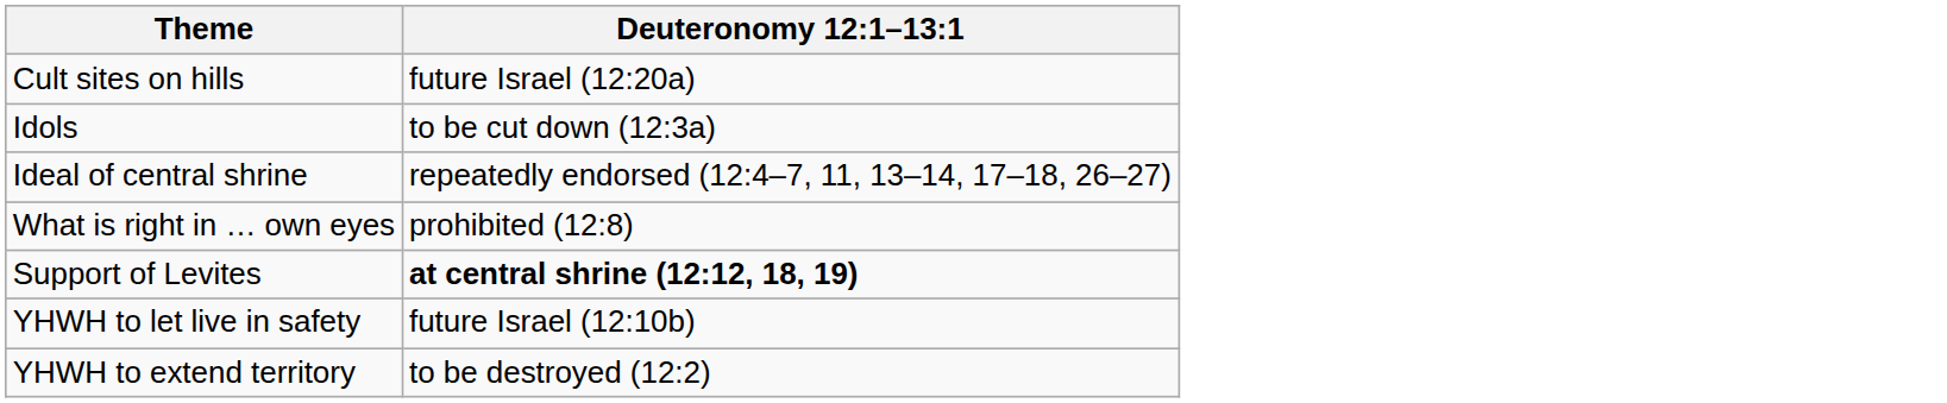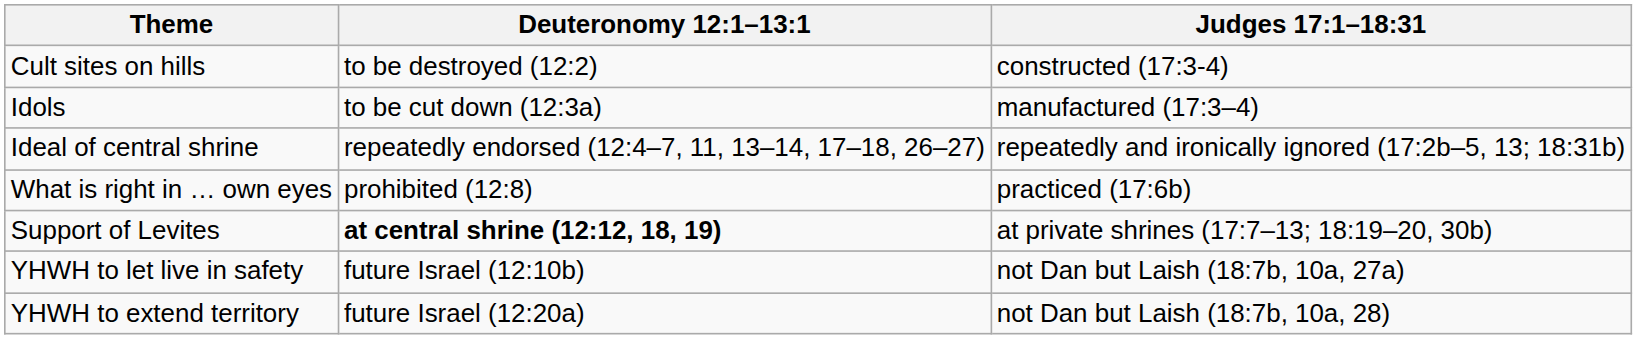+ column: Judges 17:1–18:31 | constructed (17:3-4) | manufactured (17:3–4) | repeatedly and ironically ignored (17:2b–5, 13; 18:31b) | practiced (17:6b) | at private shrines (17:7–13; 18:19–20, 30b) | not Dan but Laish (18:7b, 10a, 27a) | not Dan but Laish (18:7b, 10a, 28)
Cult sites on hills | Deuteronomy 12:1–13:1: future Israel (12:20a) -> to be destroyed (12:2)
YHWH to extend territory | Deuteronomy 12:1–13:1: to be destroyed (12:2) -> future Israel (12:20a)
